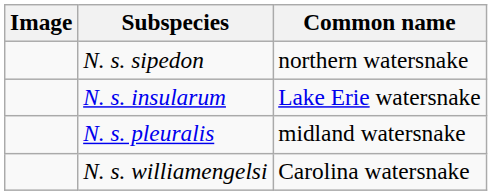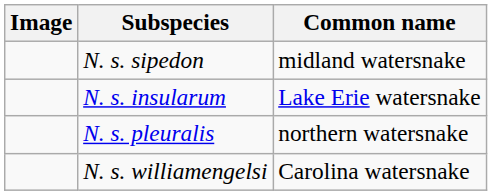N. s. sipedon | Common name: northern watersnake -> midland watersnake
N. s. pleuralis | Common name: midland watersnake -> northern watersnake
